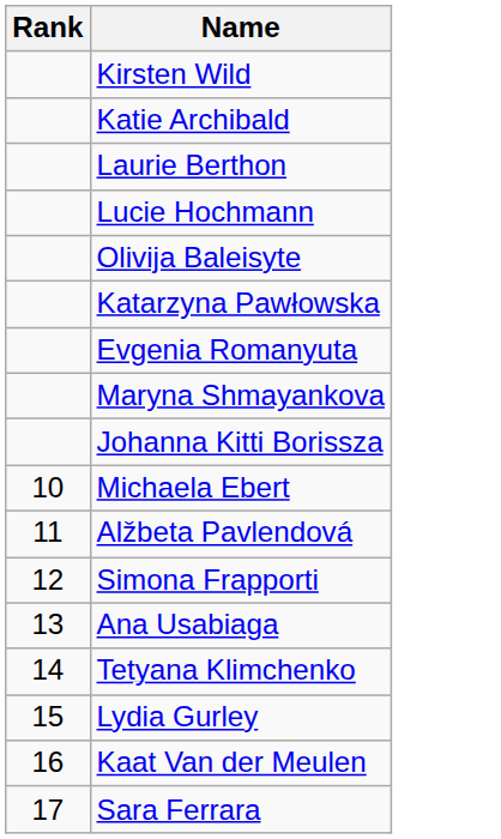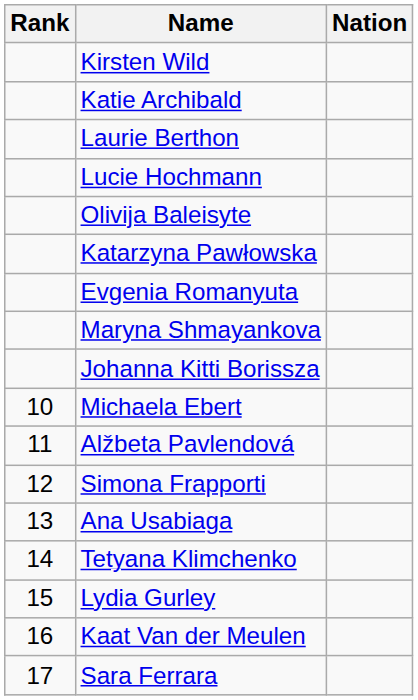+ column: Nation
